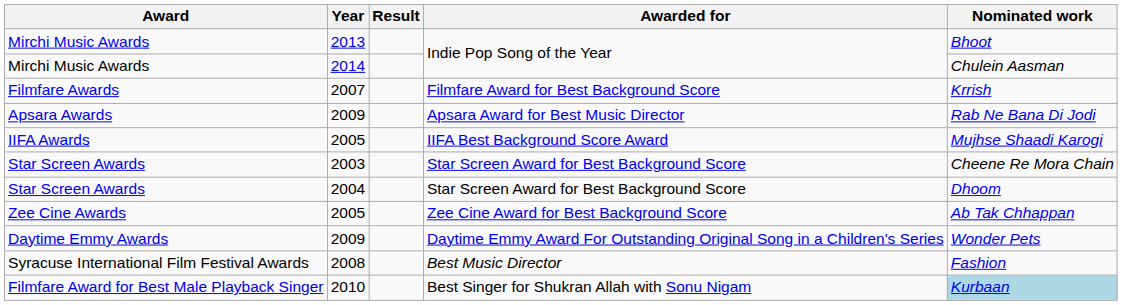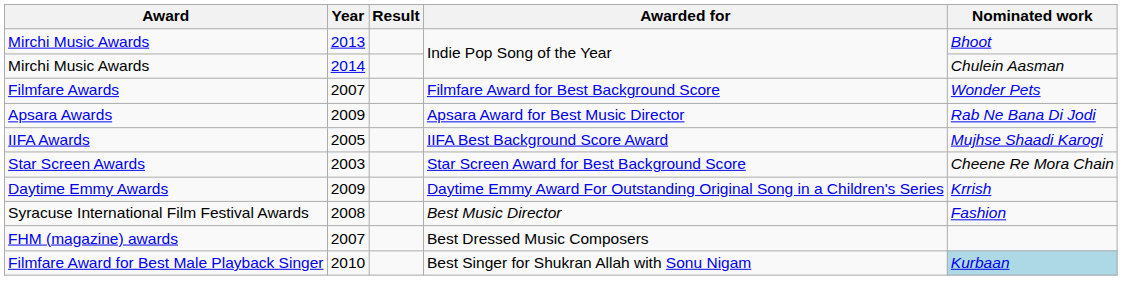Filmfare Awards | Nominated work: Krrish -> Wonder Pets
- row: Star Screen Awards | 2004 | Star Screen Award for Best Background Score | Dhoom
- row: Zee Cine Awards | 2005 | Zee Cine Award for Best Background Score | Ab Tak Chhappan
Daytime Emmy Awards | Nominated work: Wonder Pets -> Krrish
+ row: FHM (magazine) awards | 2007 | Best Dressed Music Composers
